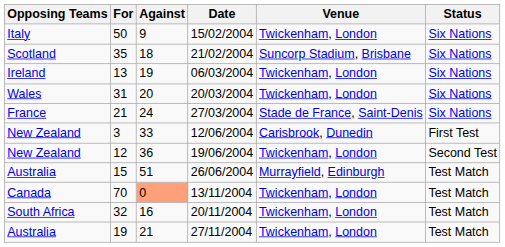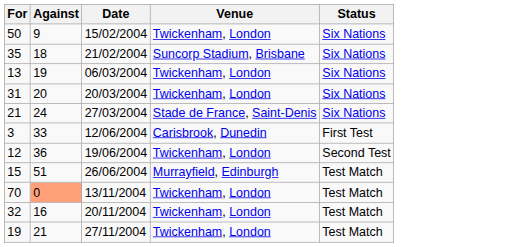- column: Opposing Teams | Italy | Scotland | Ireland | Wales | France | New Zealand | New Zealand | Australia | Canada | South Africa | Australia
